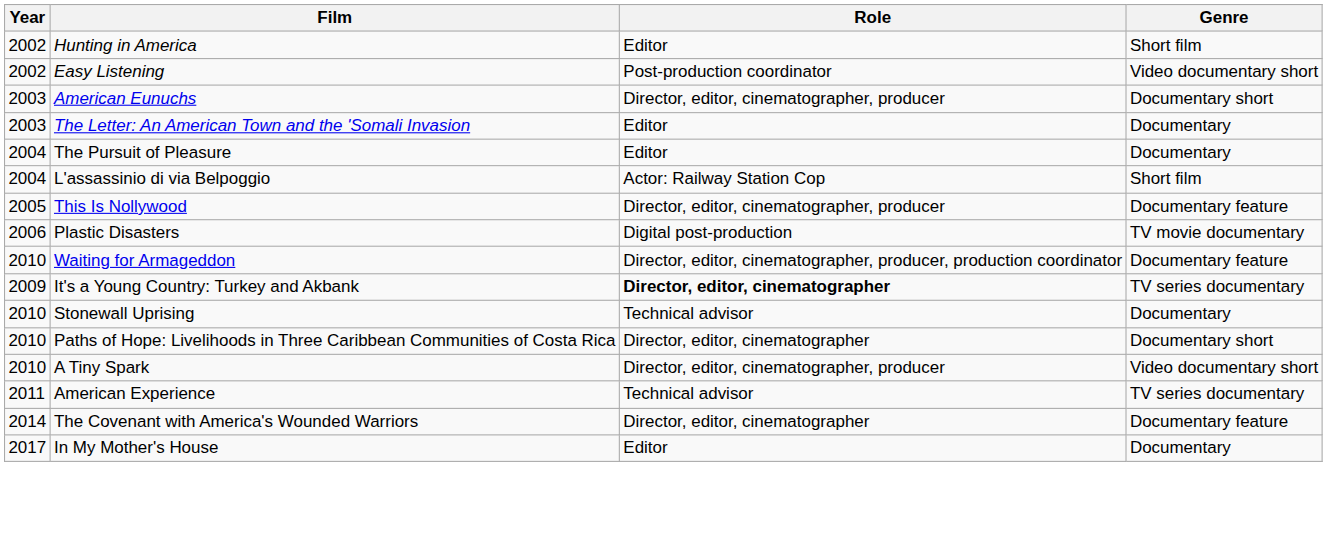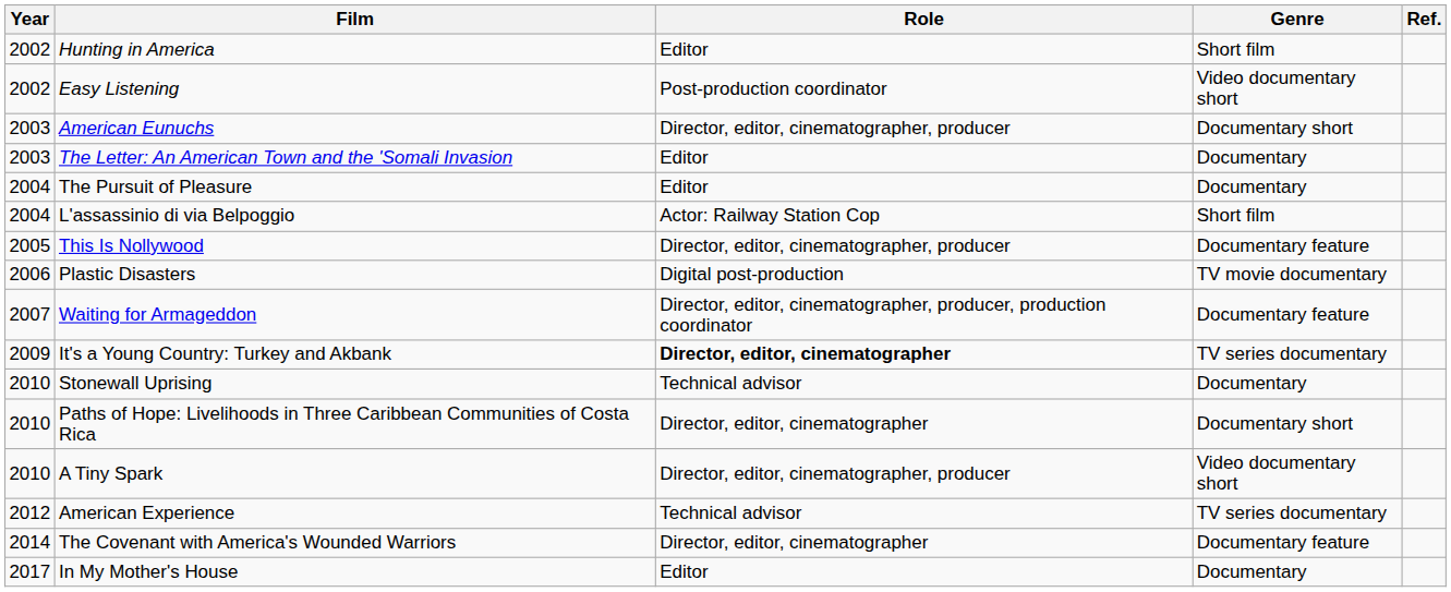+ column: Ref.
Waiting for Armageddon | Year: 2010 -> 2007
American Experience | Year: 2011 -> 2012
